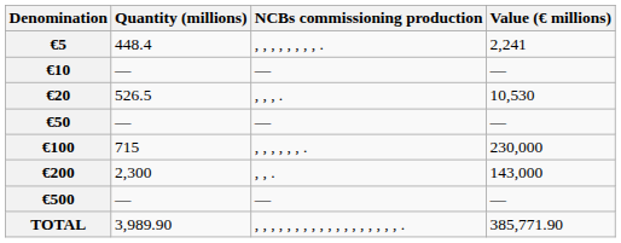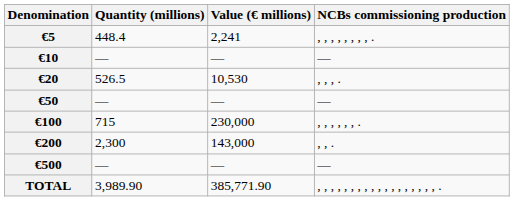columns swapped: Value (€ millions) <-> NCBs commissioning production
